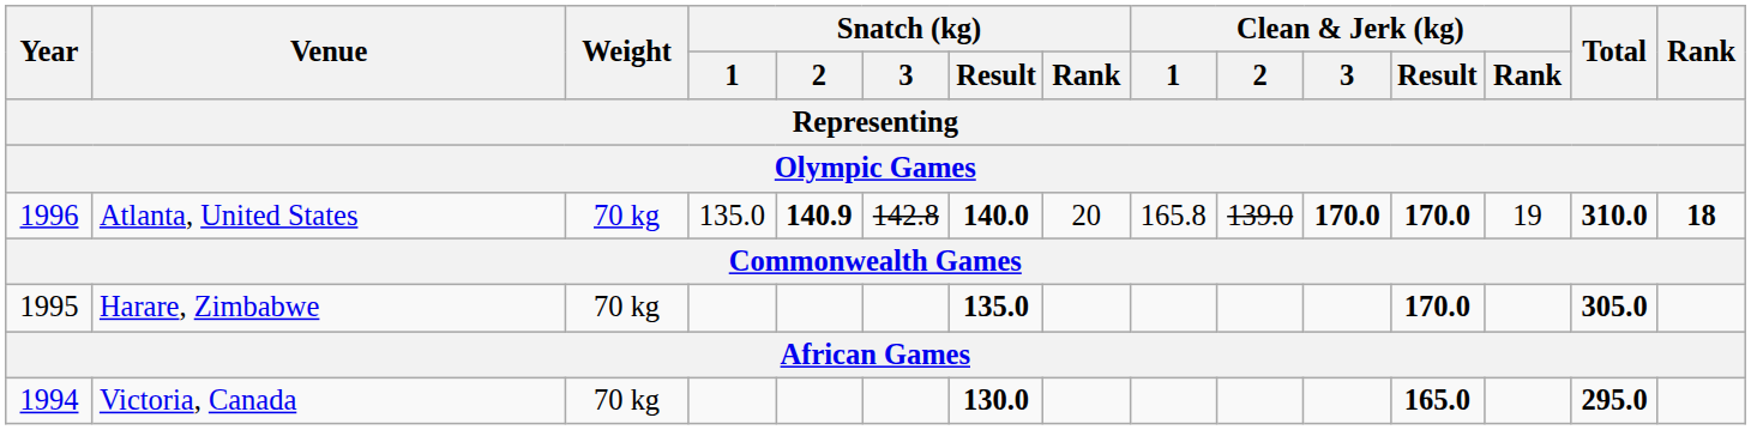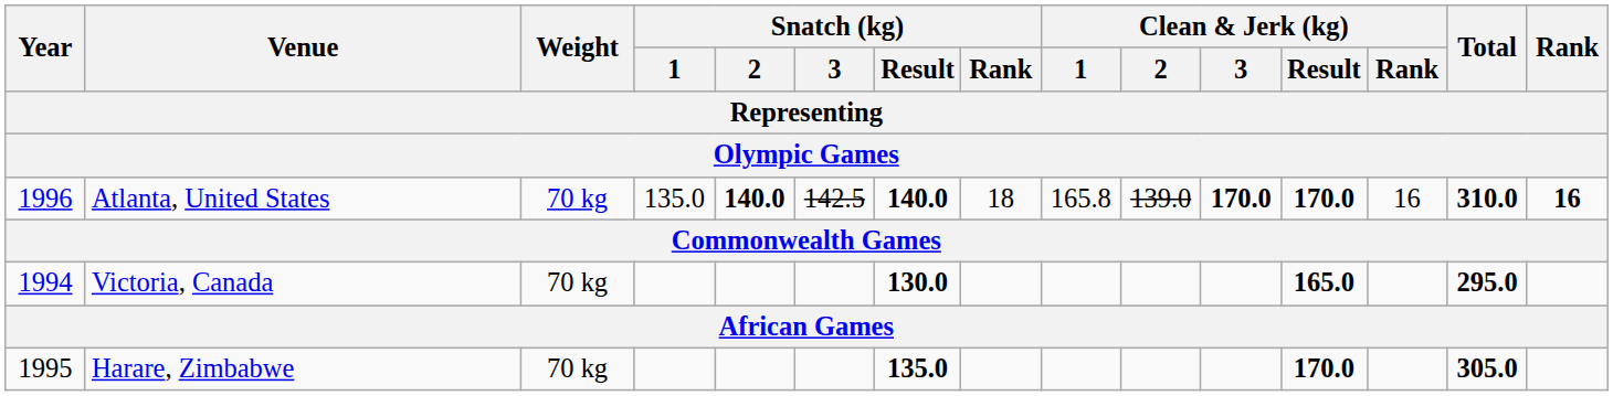Atlanta, United States | Snatch (kg) / 2: 140.9 -> 140.0
Atlanta, United States | Snatch (kg) / 3: 142.8 -> 142.5
Atlanta, United States | Snatch (kg) / Rank: 20 -> 18
Atlanta, United States | Clean & Jerk (kg) / Rank: 19 -> 16
Atlanta, United States | Rank: 18 -> 16
rows swapped: Victoria, Canada <-> Harare, Zimbabwe
